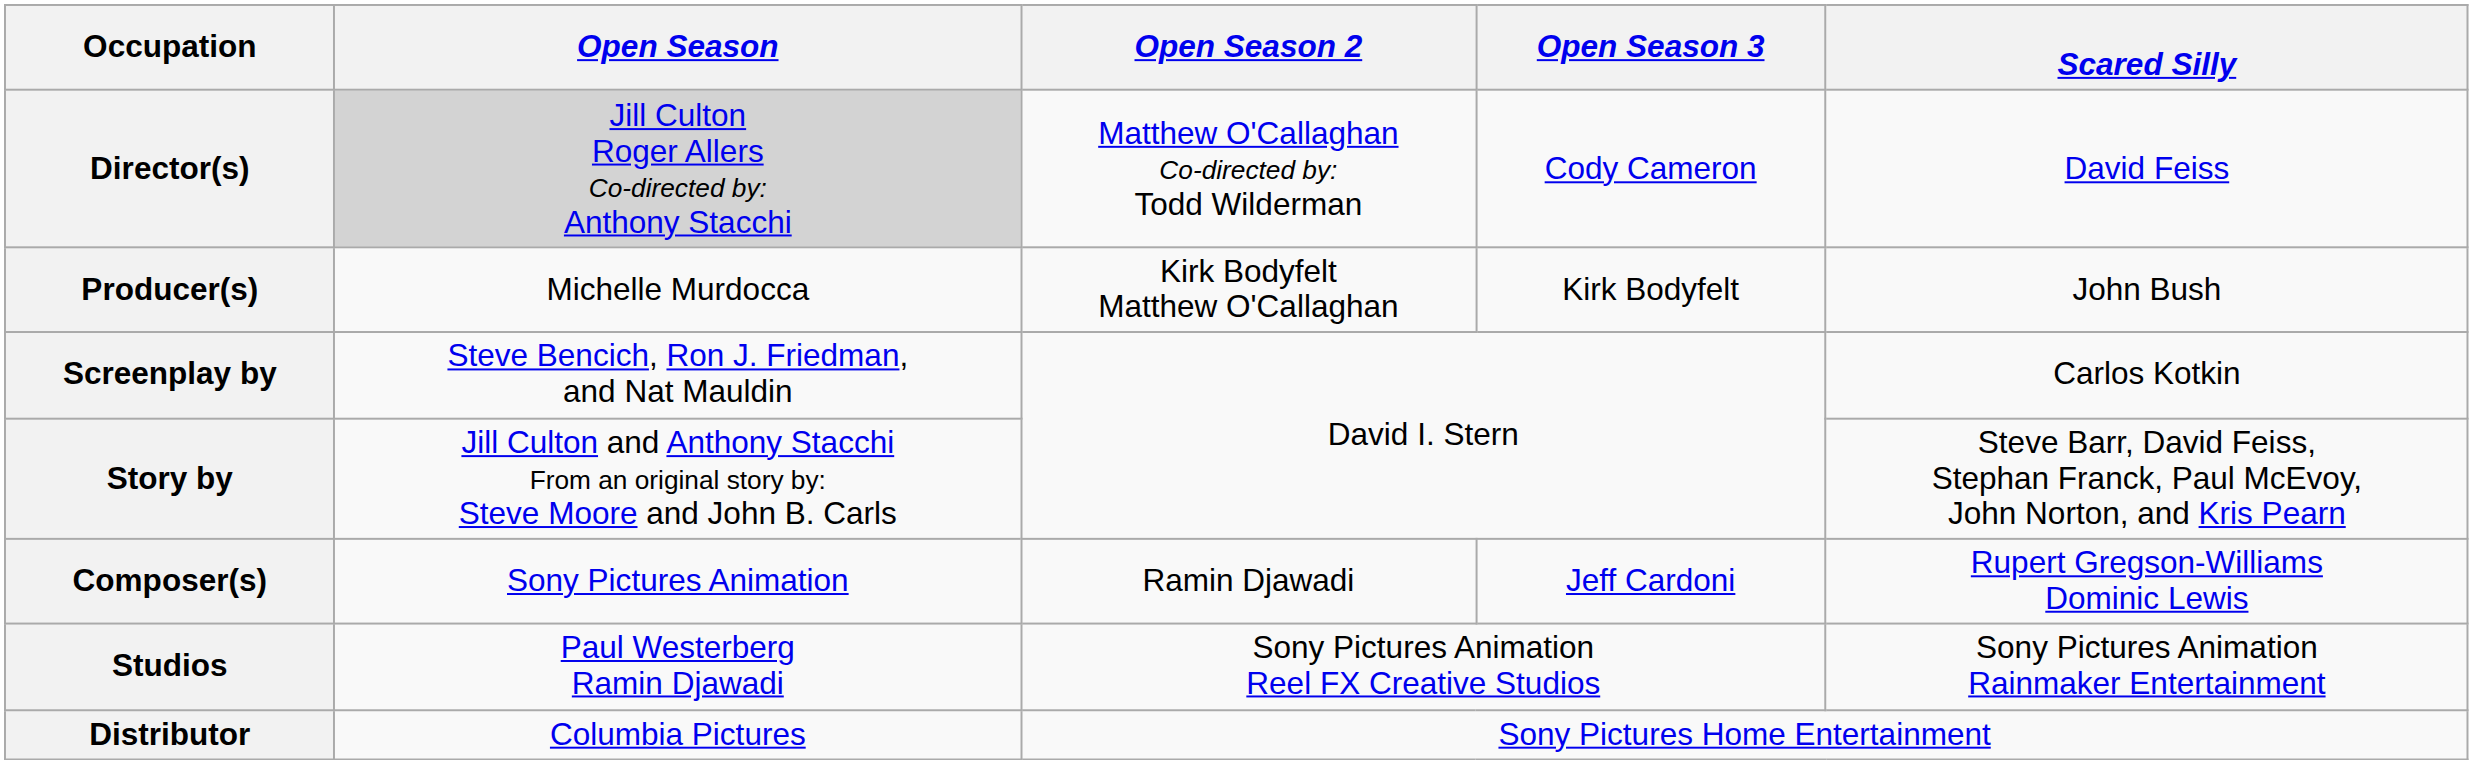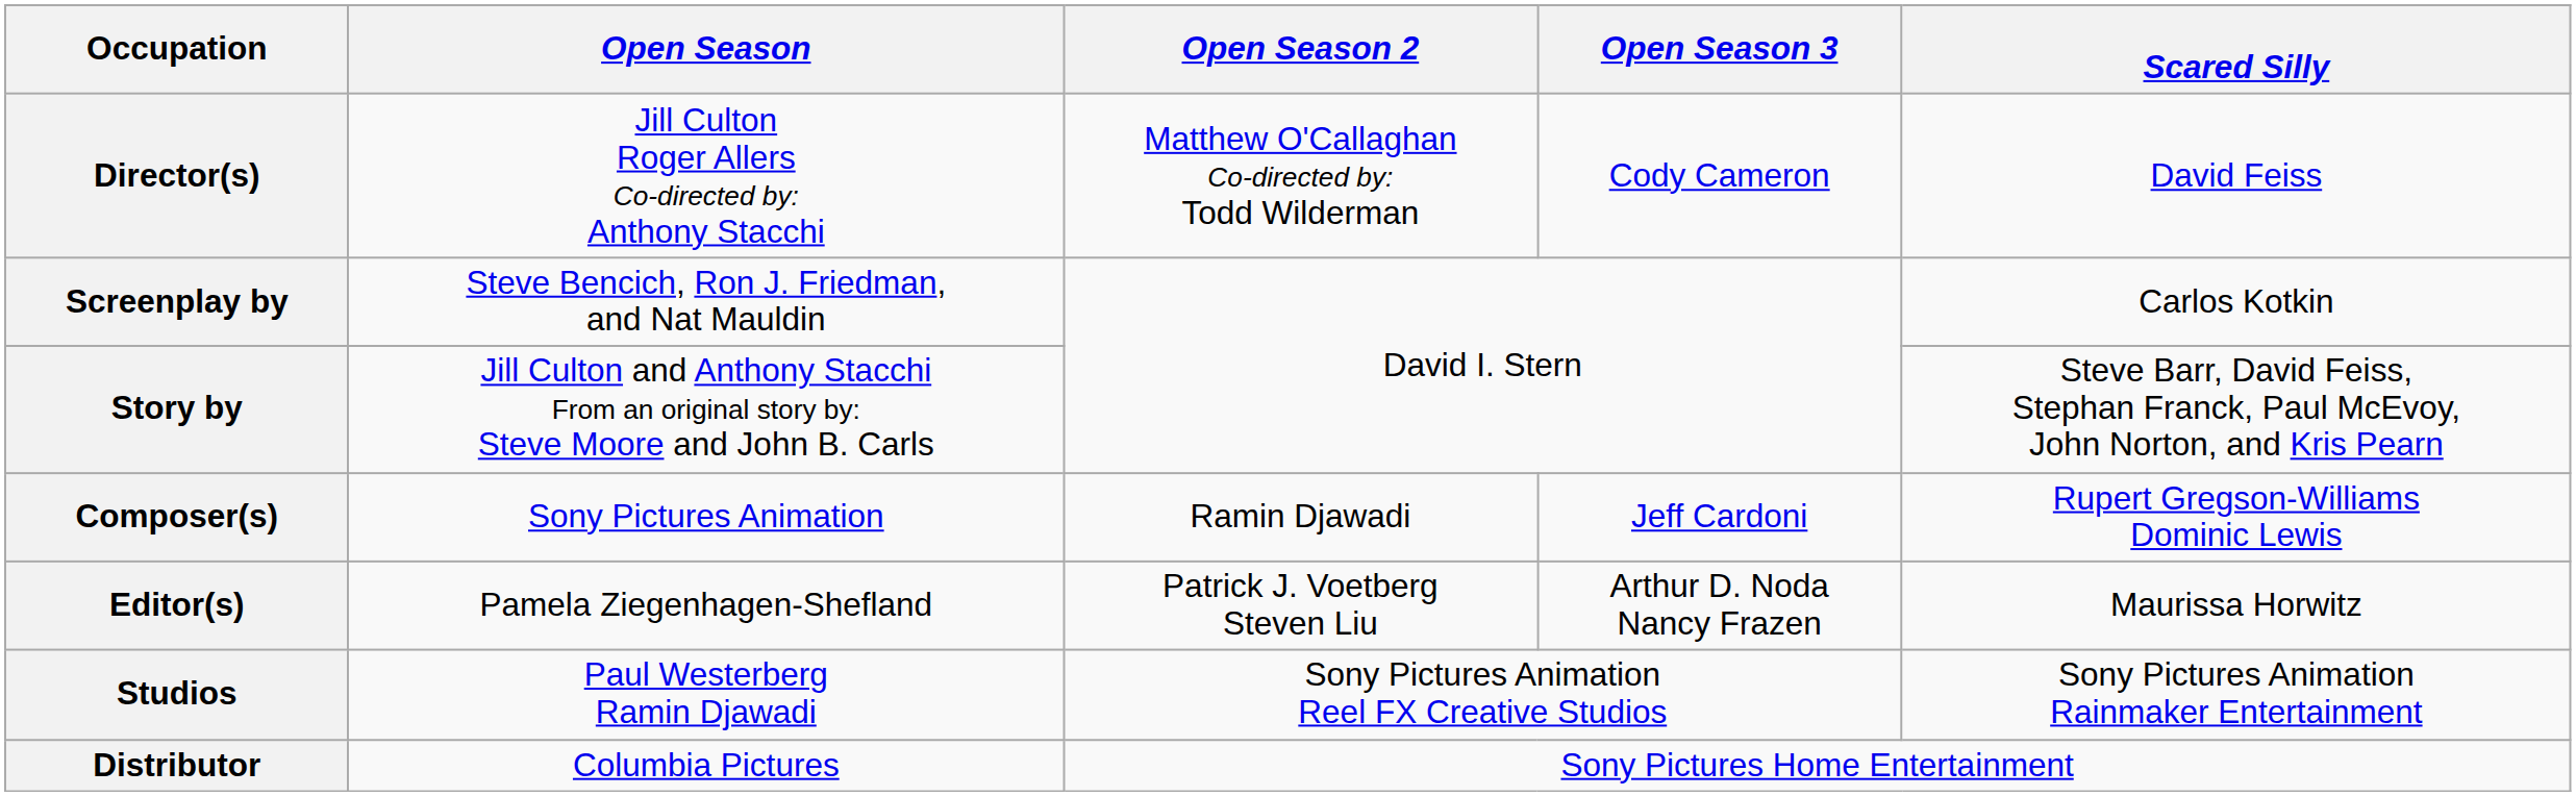Director(s) | Open Season: lightgrey background -> no background
- row: Producer(s) | Michelle Murdocca | Kirk Bodyfelt Matthew O'Callaghan | Kirk Bodyfelt | John Bush
+ row: Editor(s) | Pamela Ziegenhagen-Shefland | Patrick J. Voetberg Steven Liu | Arthur D. Noda Nancy Frazen | Maurissa Horwitz
